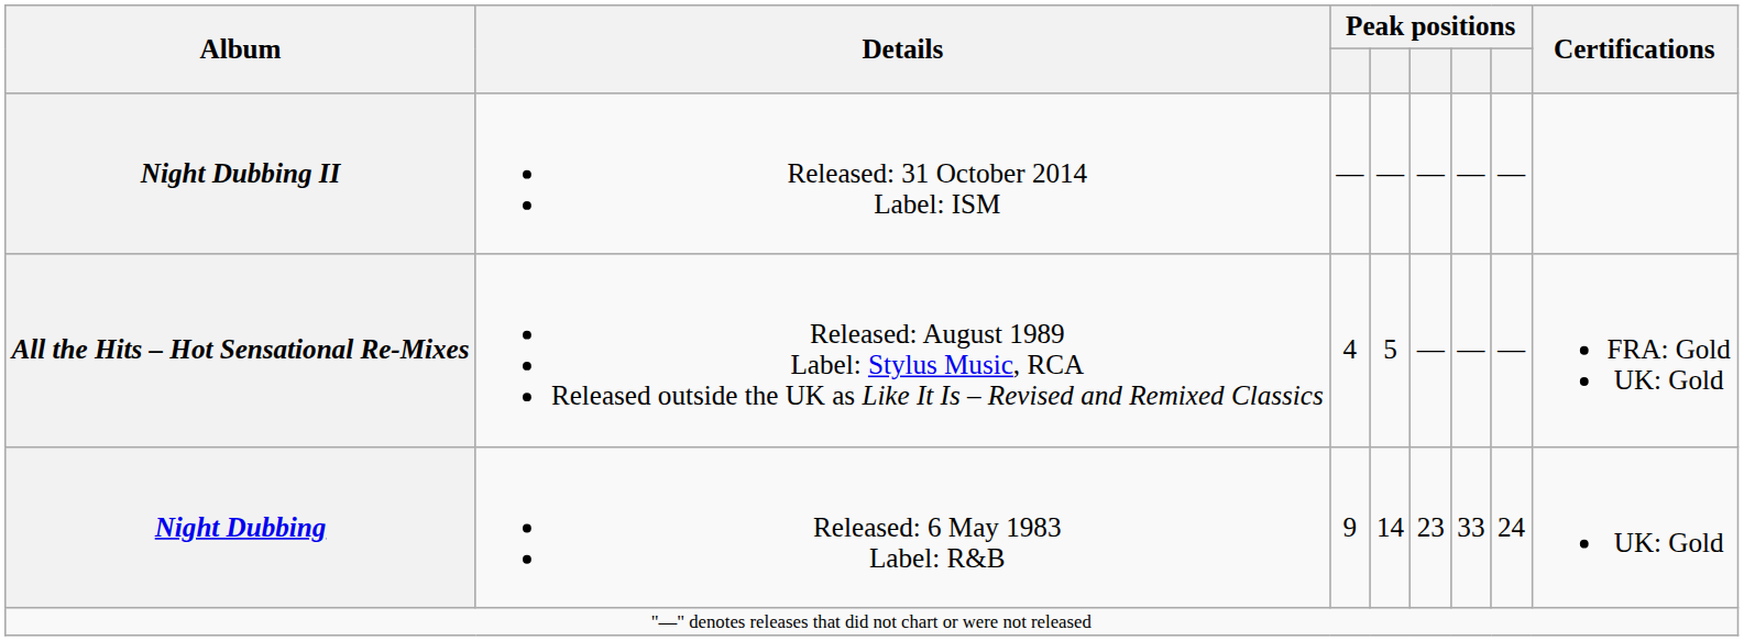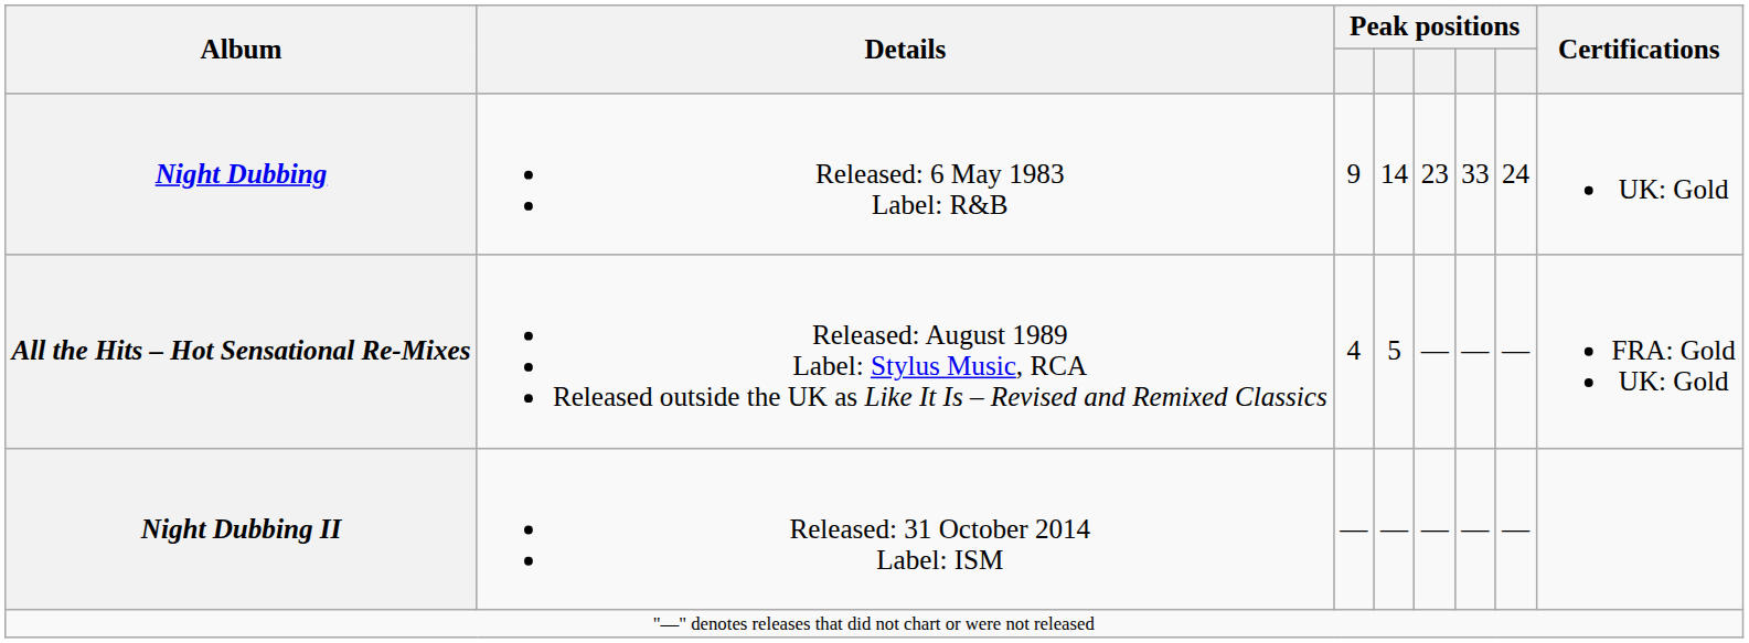rows swapped: Night Dubbing <-> Night Dubbing II
